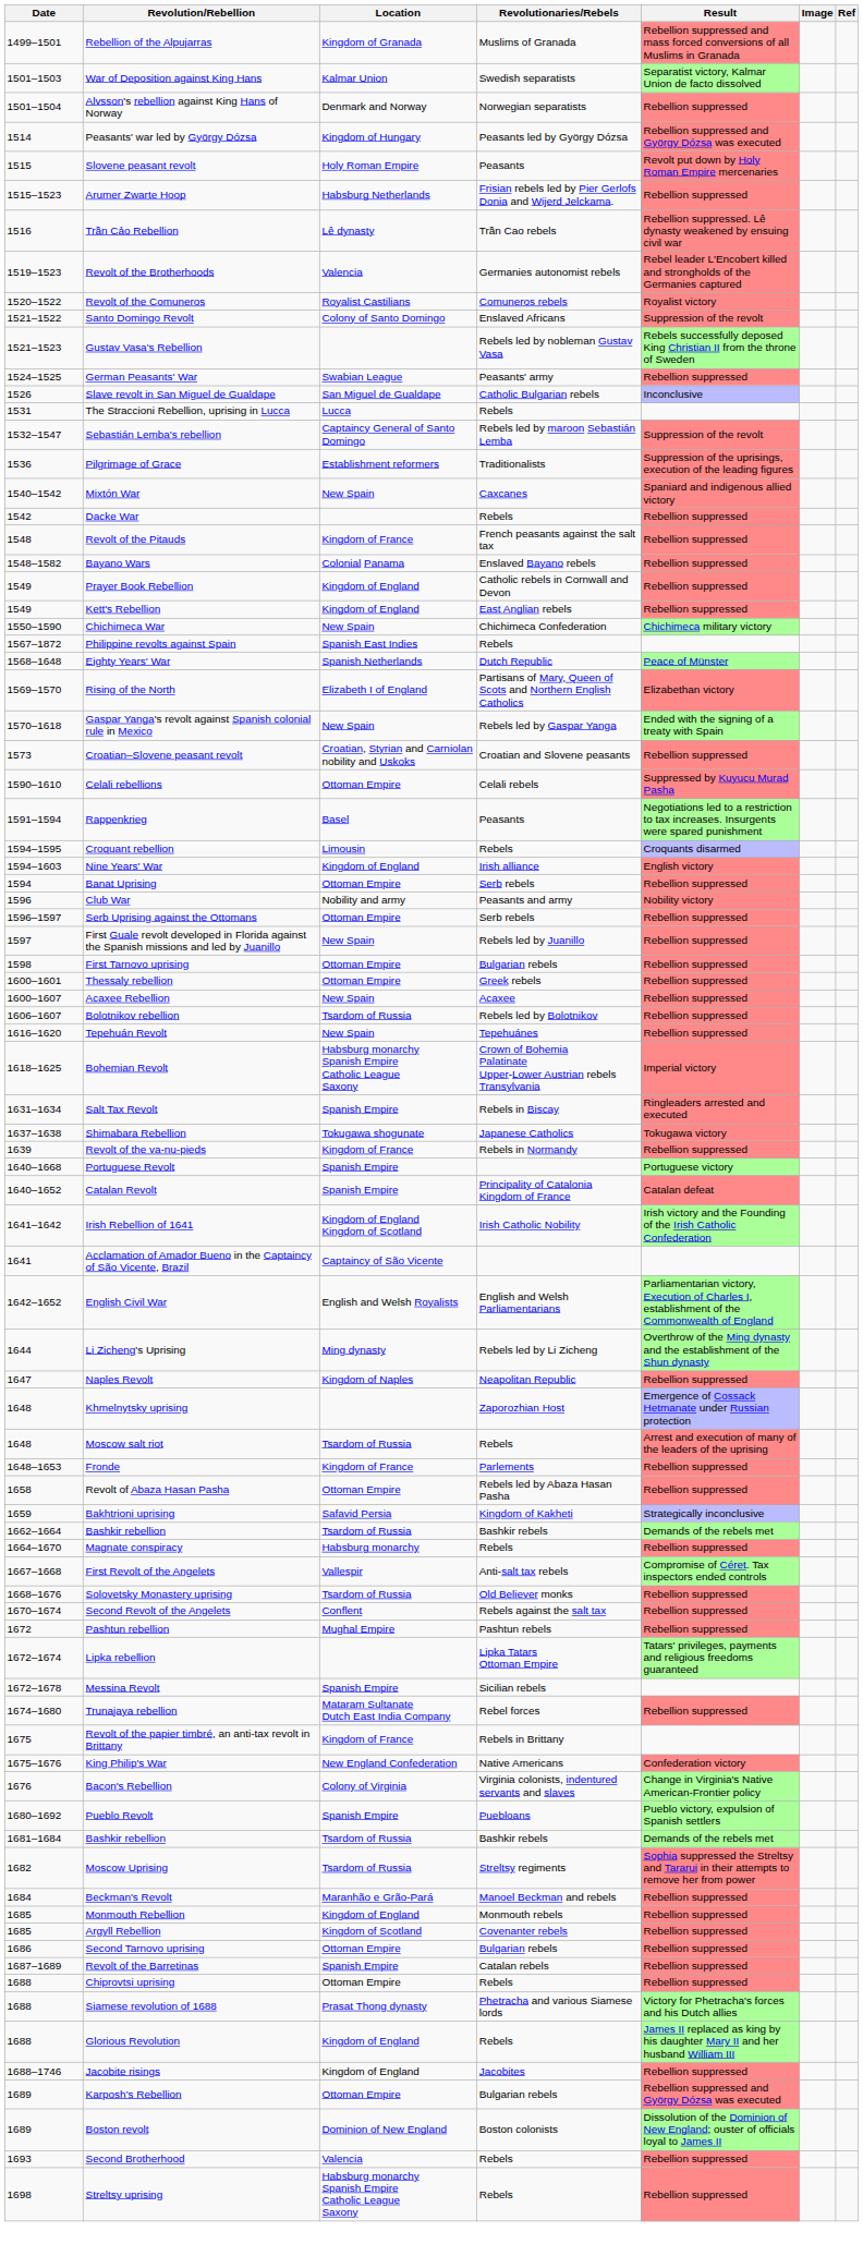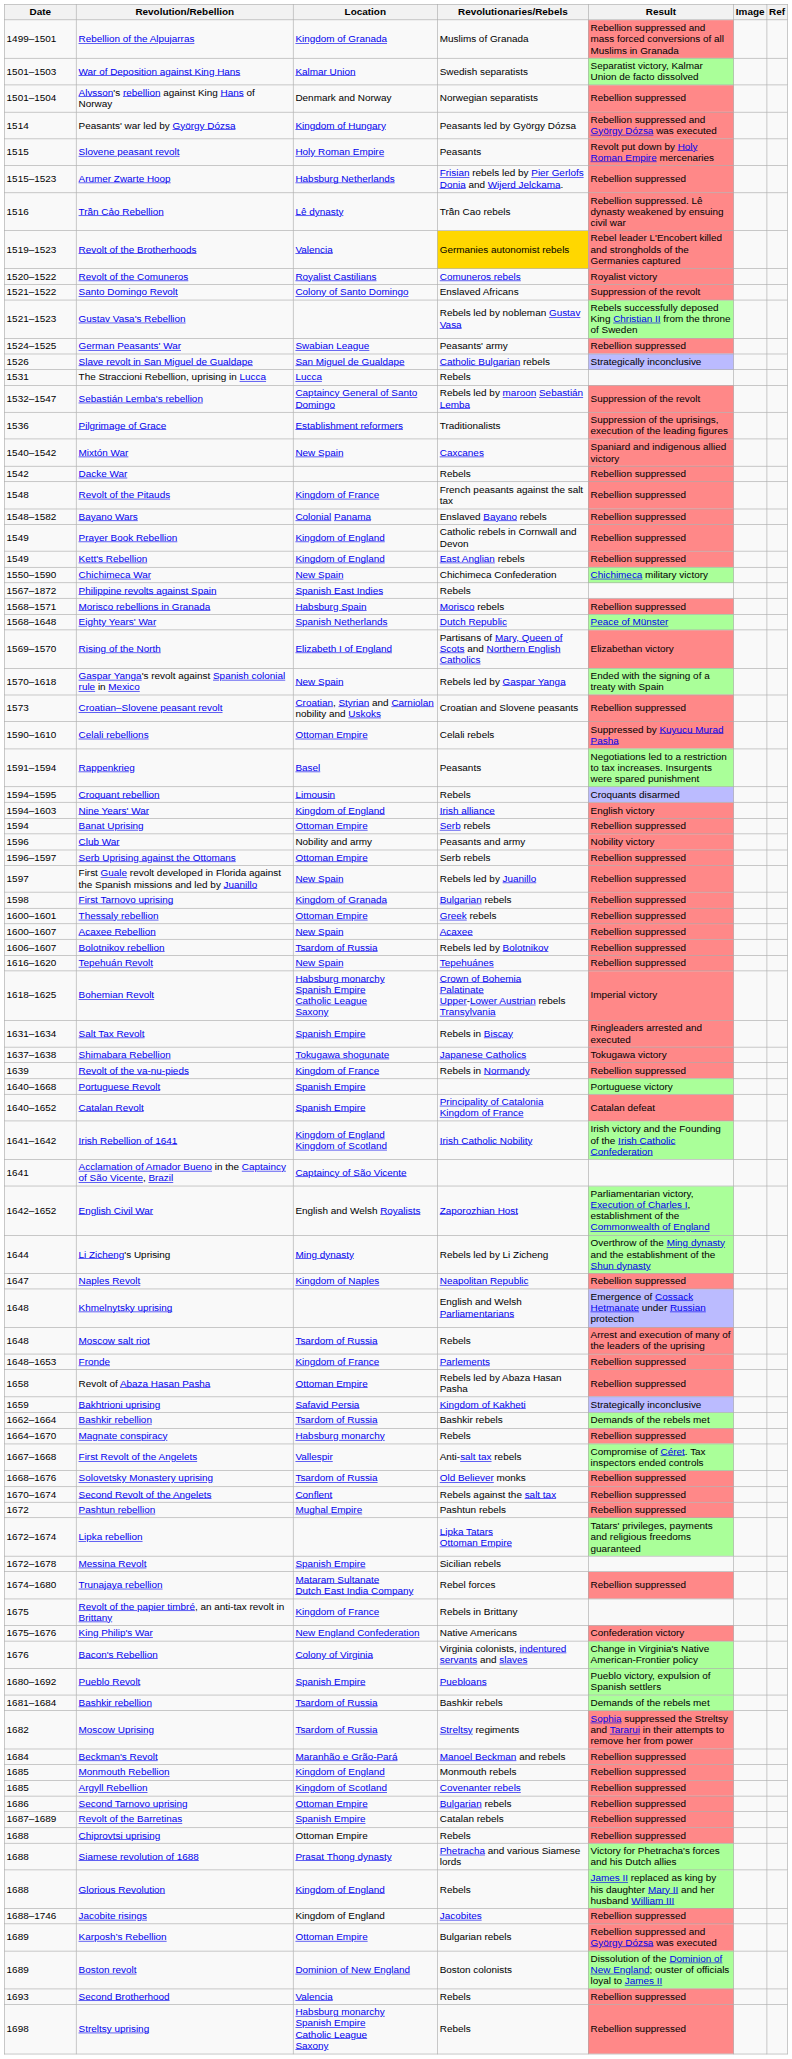Revolt of the Brotherhoods | Revolutionaries/Rebels: no background -> gold background
Slave revolt in San Miguel de Gualdape | Result: Inconclusive -> Strategically inconclusive
+ row: 1568–1571 | Morisco rebellions in Granada | Habsburg Spain | Morisco rebels | Rebellion suppressed
First Tarnovo uprising | Location: Ottoman Empire -> Kingdom of Granada
English Civil War | Revolutionaries/Rebels: English and Welsh Parliamentarians -> Zaporozhian Host
Khmelnytsky uprising | Revolutionaries/Rebels: Zaporozhian Host -> English and Welsh Parliamentarians
